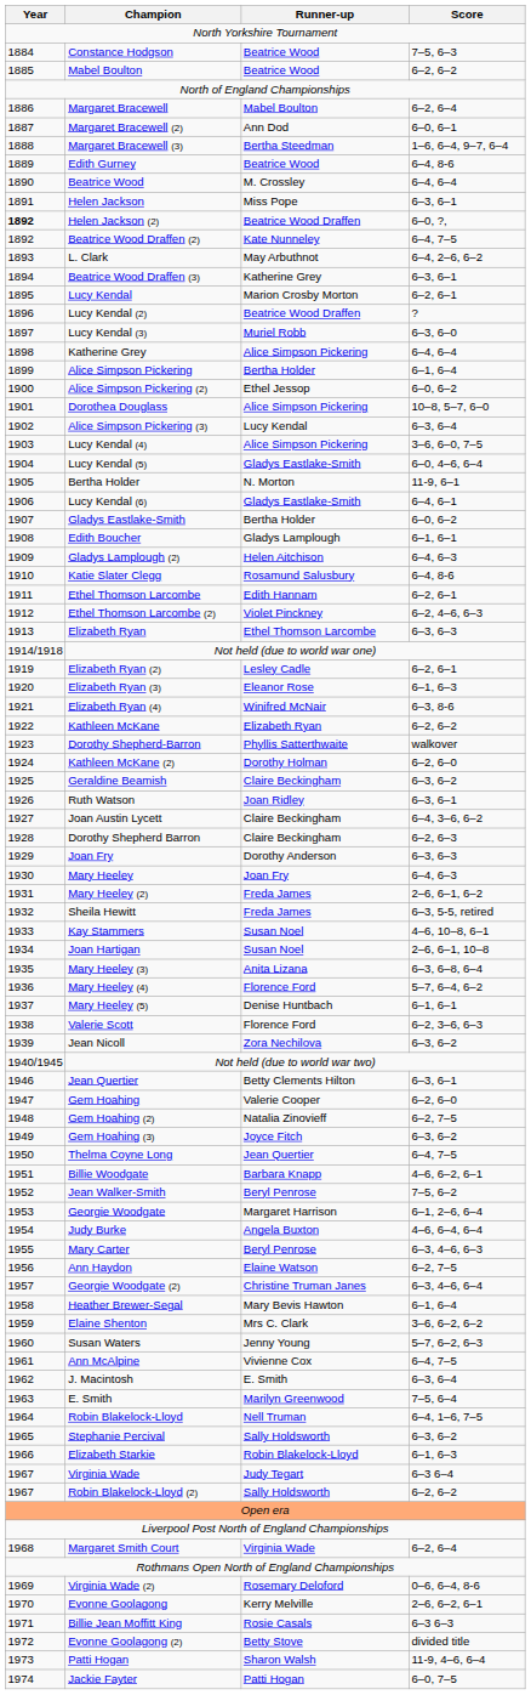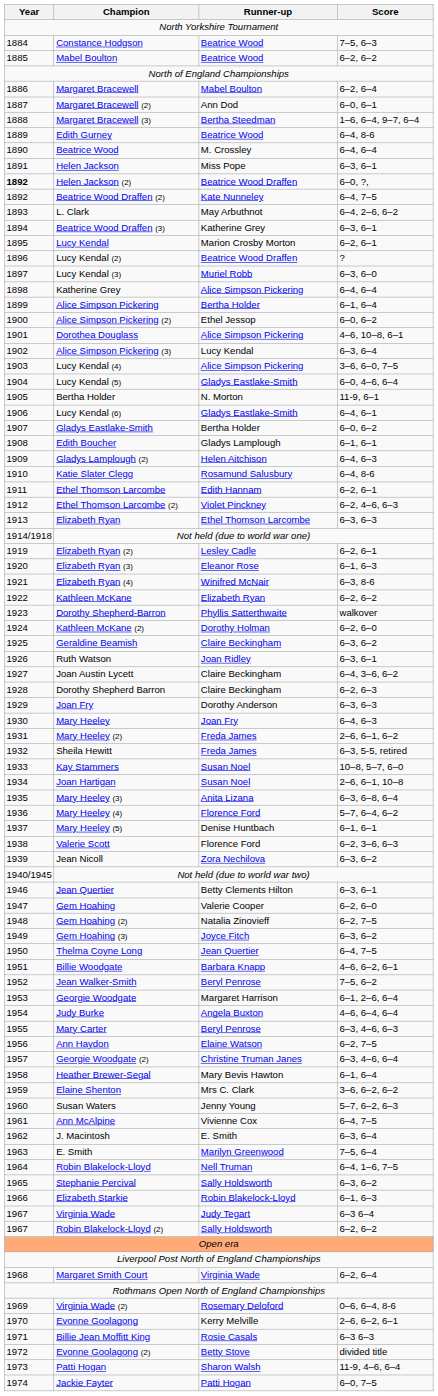Dorothea Douglass | Score: 10–8, 5–7, 6–0 -> 4–6, 10–8, 6–1
Kay Stammers | Score: 4–6, 10–8, 6–1 -> 10–8, 5–7, 6–0
